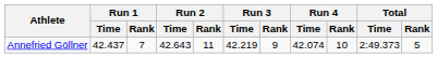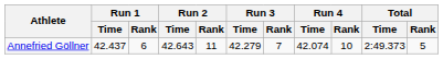Annefried Göllner | Run 1 / Rank: 7 -> 6
Annefried Göllner | Run 3 / Time: 42.219 -> 42.279
Annefried Göllner | Run 3 / Rank: 9 -> 7
